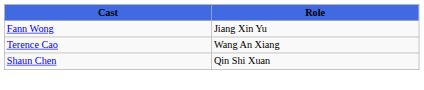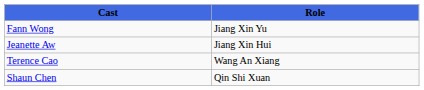+ row: Jeanette Aw | Jiang Xin Hui
